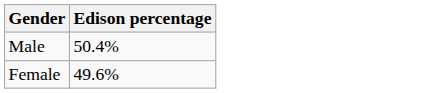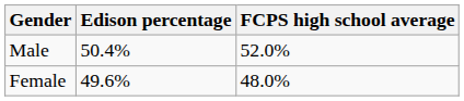+ column: FCPS high school average | 52.0% | 48.0%
